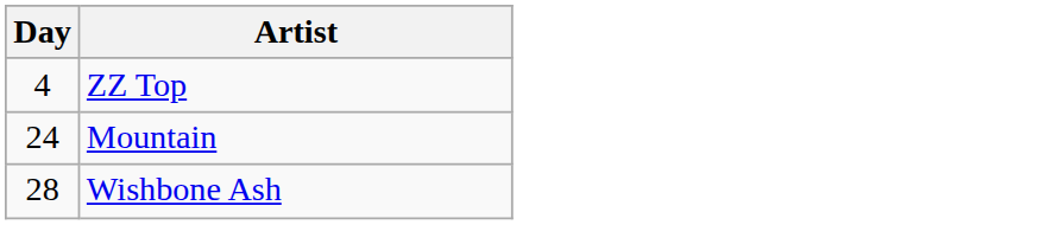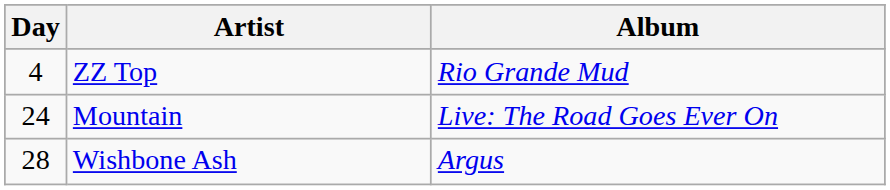+ column: Album | Rio Grande Mud | Live: The Road Goes Ever On | Argus
